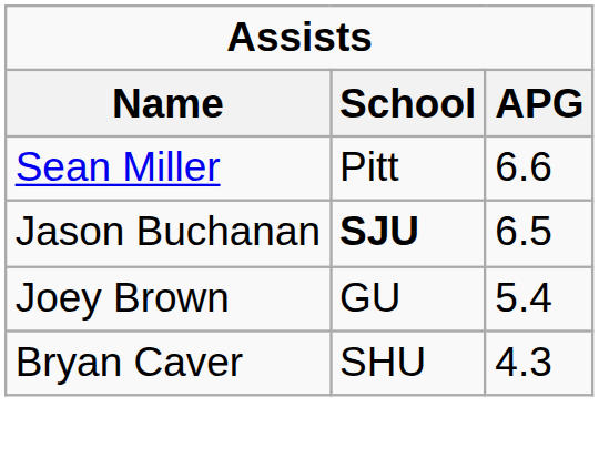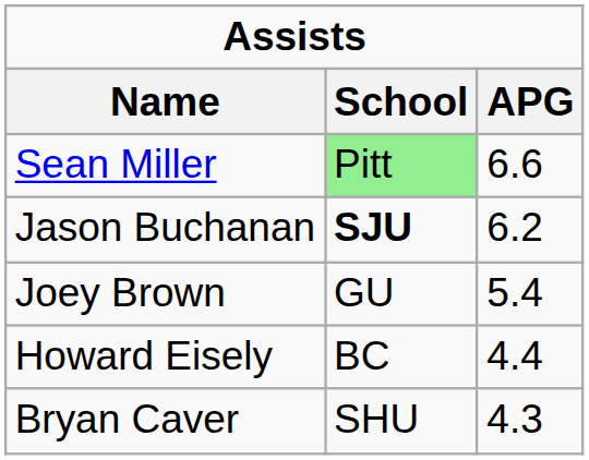Sean Miller | School: no background -> lightgreen background
Jason Buchanan | APG: 6.5 -> 6.2
+ row: Howard Eisely | BC | 4.4
